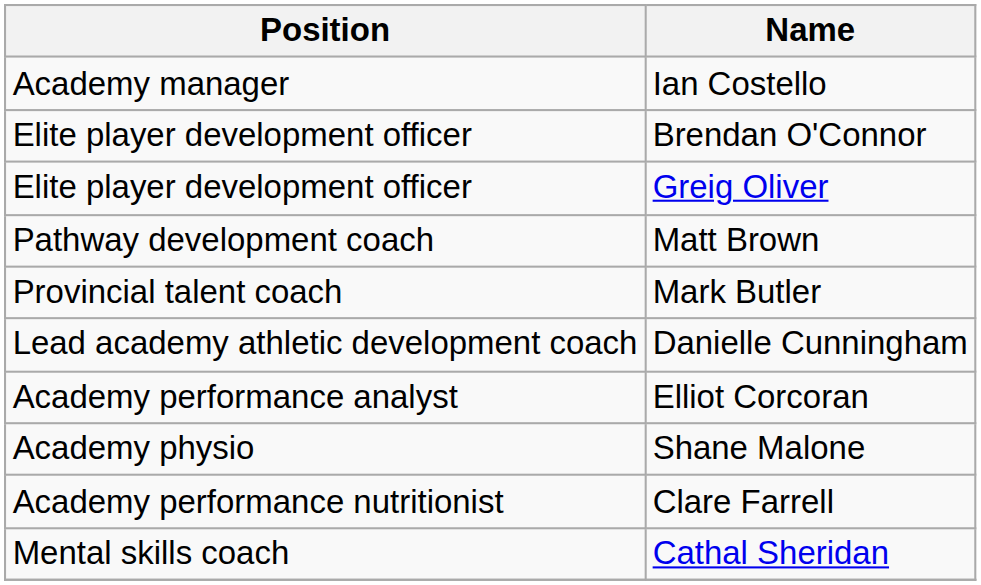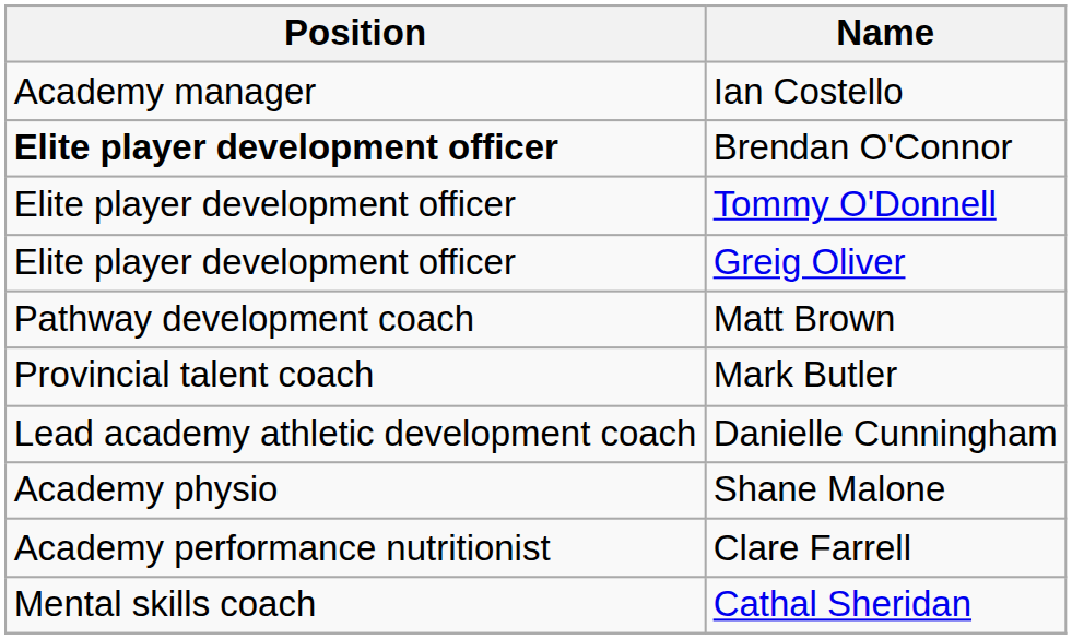Brendan O'Connor | Position: normal -> bold
+ row: Elite player development officer | Tommy O'Donnell
- row: Academy performance analyst | Elliot Corcoran
